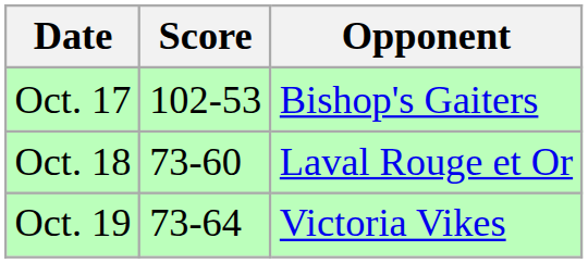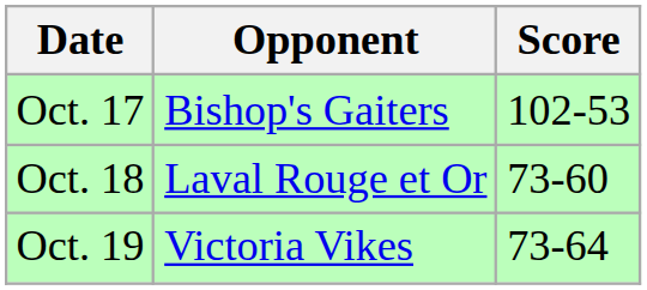columns swapped: Opponent <-> Score
